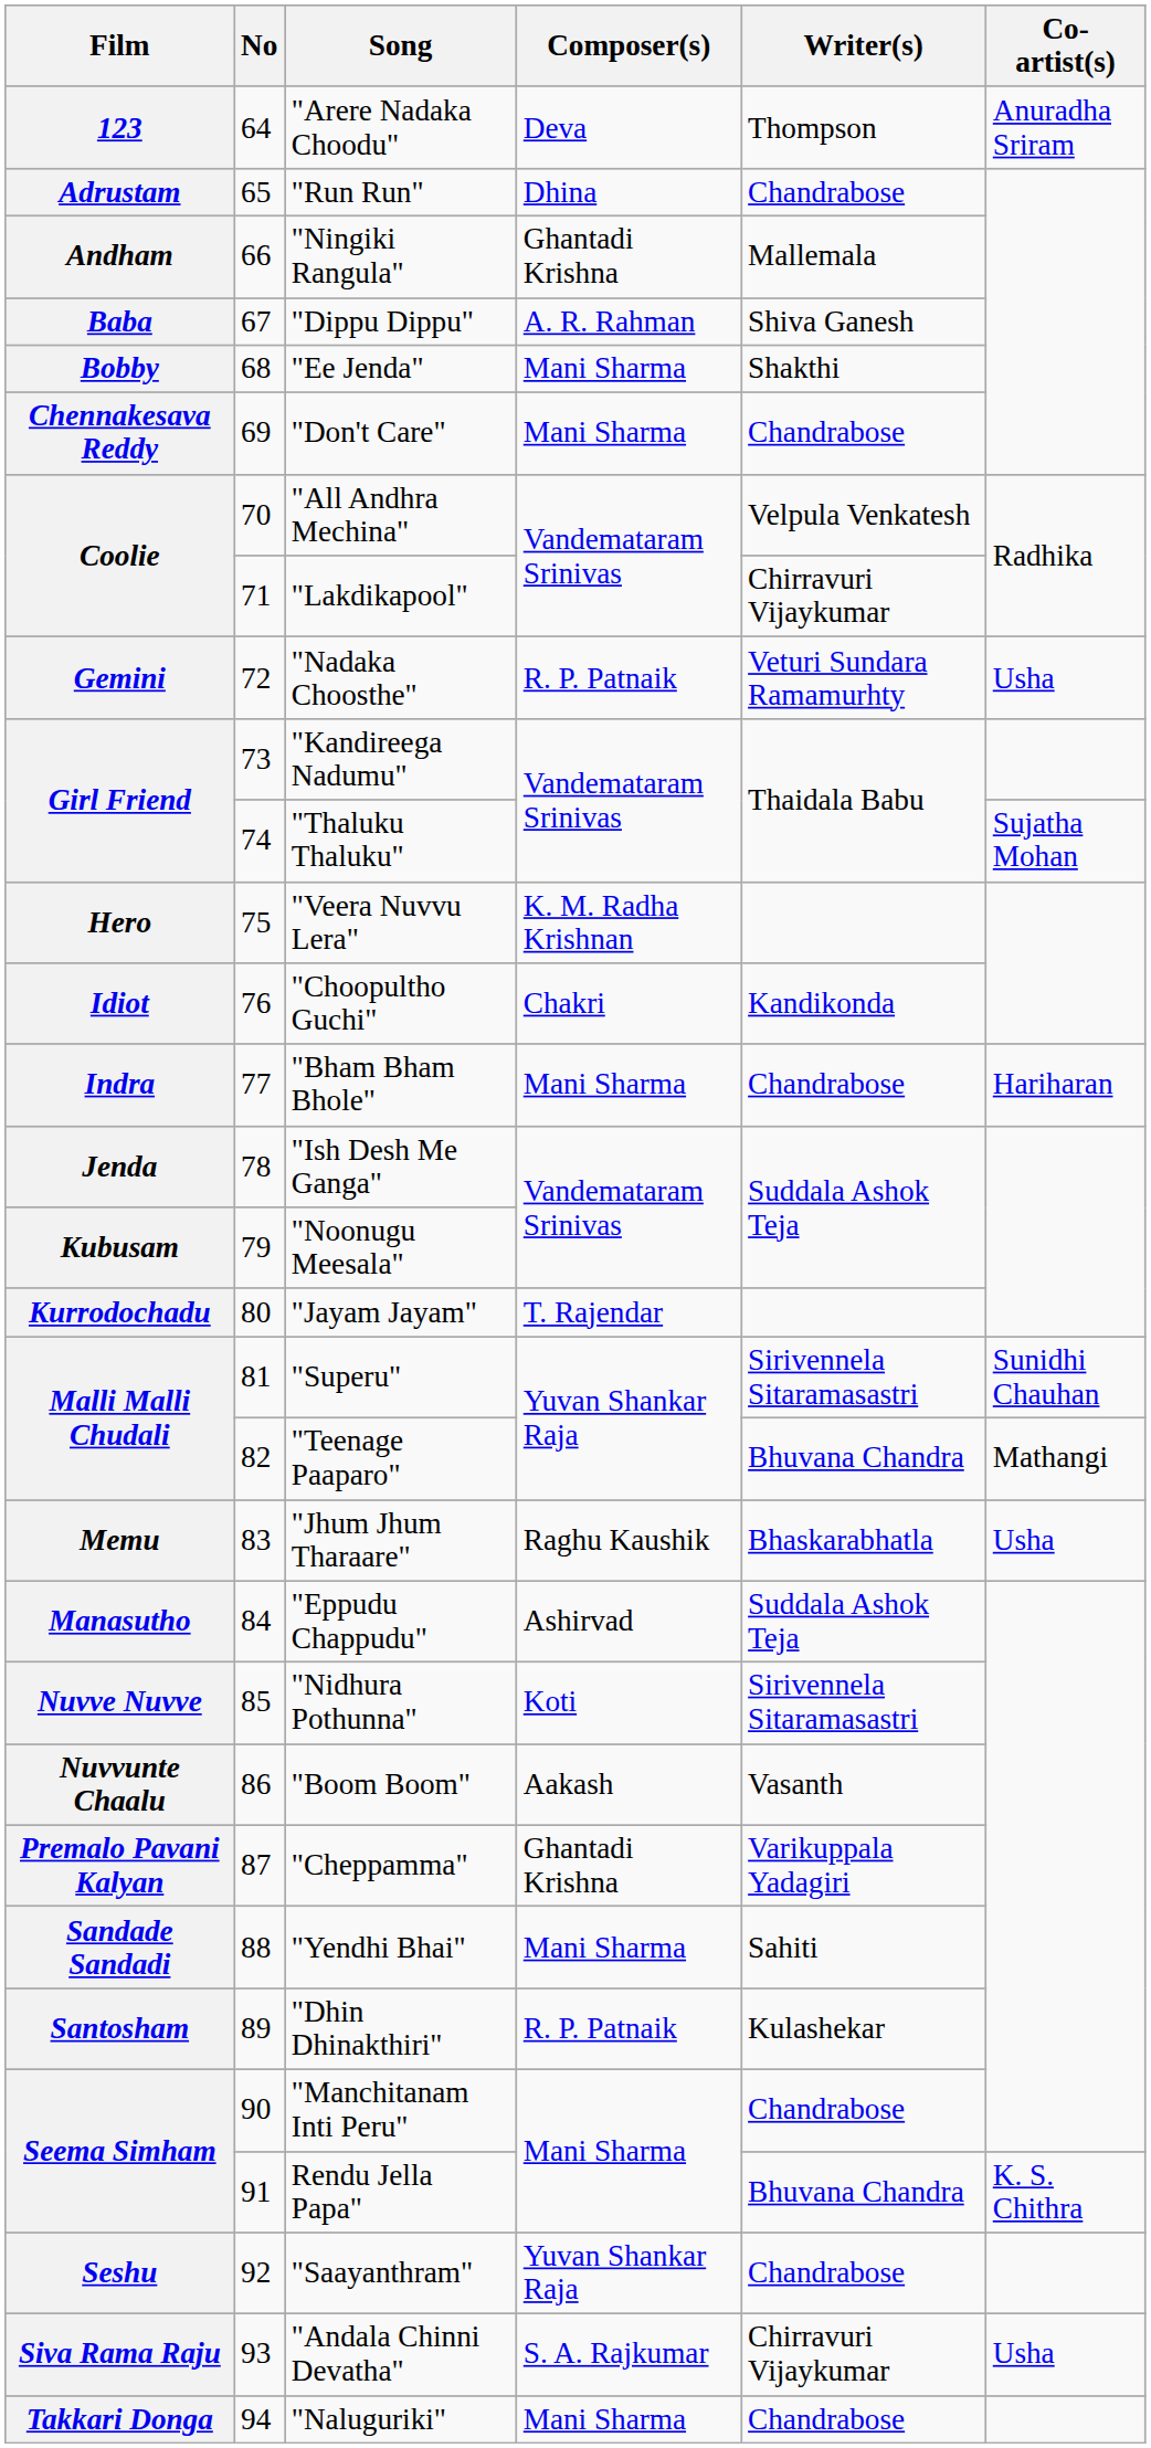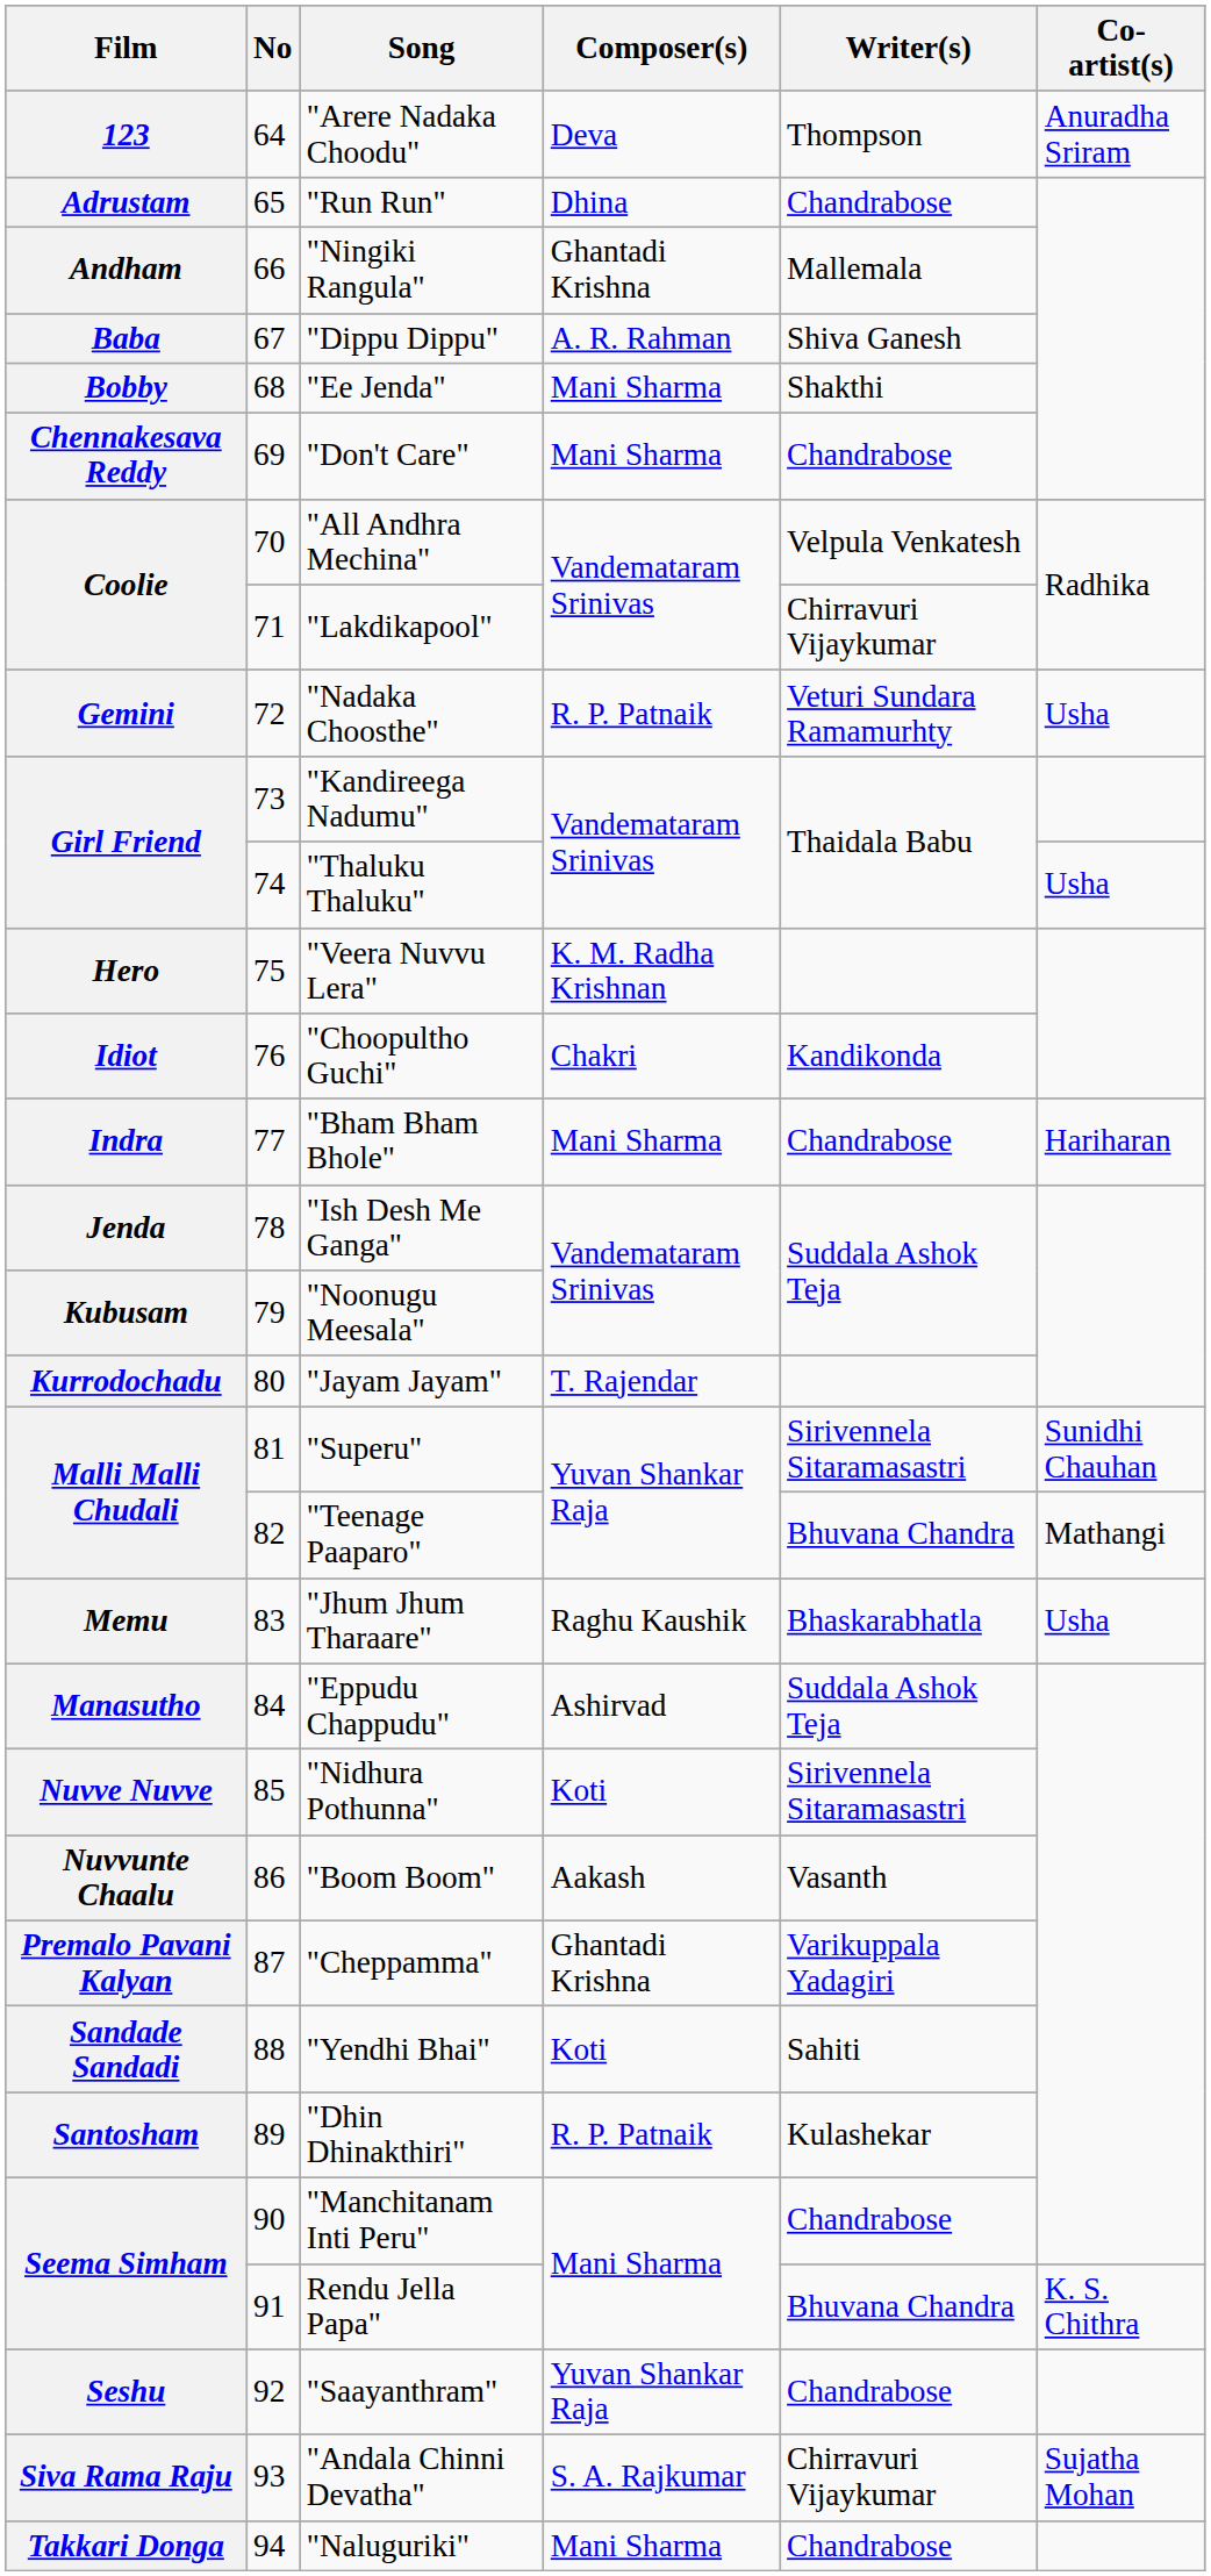"Thaluku Thaluku" | Co-artist(s): Sujatha Mohan -> Usha
"Yendhi Bhai" | Composer(s): Mani Sharma -> Koti
"Andala Chinni Devatha" | Co-artist(s): Usha -> Sujatha Mohan
